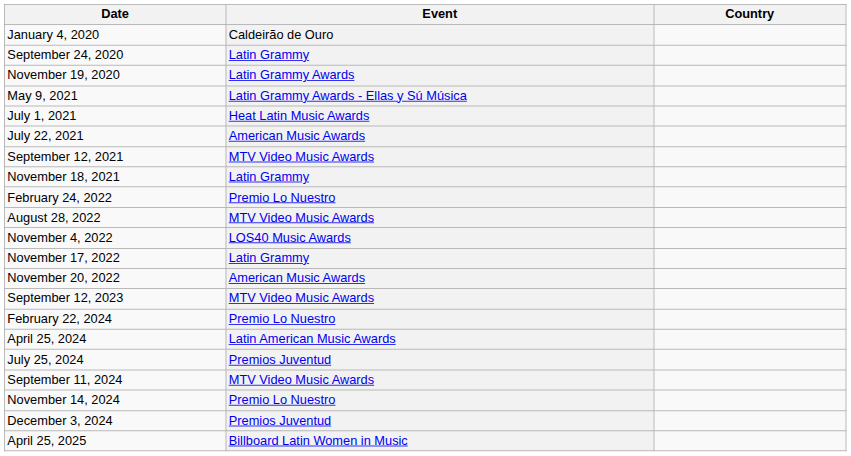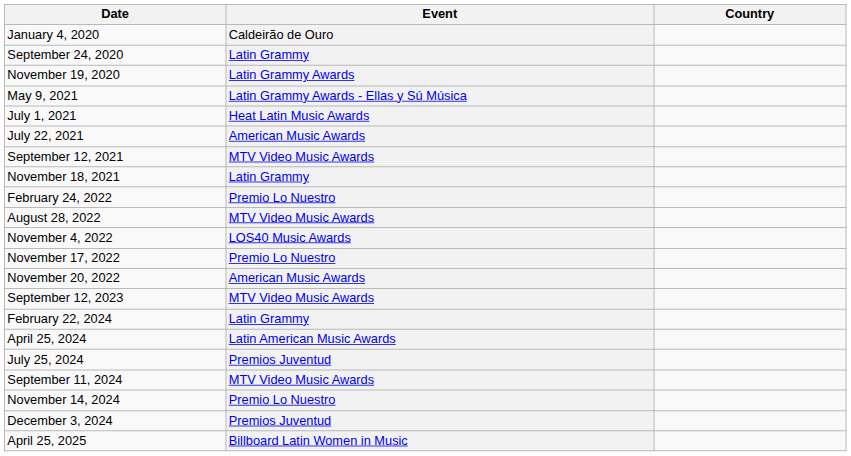November 17, 2022 | Event: Latin Grammy -> Premio Lo Nuestro
February 22, 2024 | Event: Premio Lo Nuestro -> Latin Grammy
